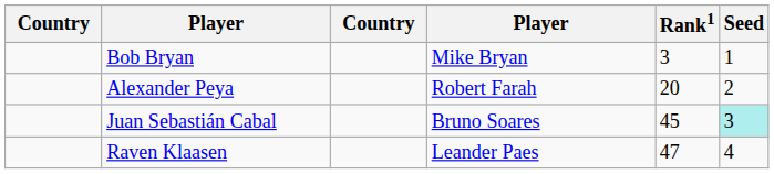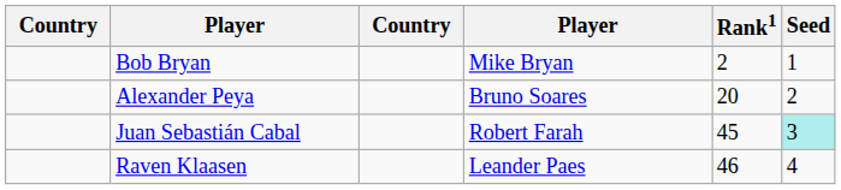Bob Bryan | Rank1: 3 -> 2
Alexander Peya | column 4: Robert Farah -> Bruno Soares
Juan Sebastián Cabal | column 4: Bruno Soares -> Robert Farah
Raven Klaasen | Rank1: 47 -> 46
